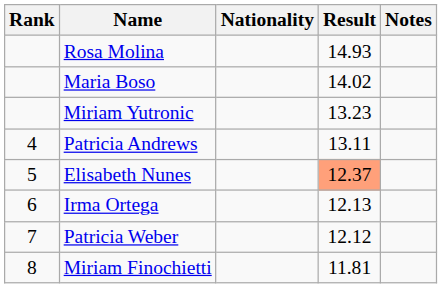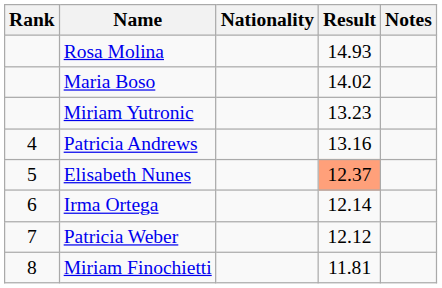Patricia Andrews | Result: 13.11 -> 13.16
Irma Ortega | Result: 12.13 -> 12.14
